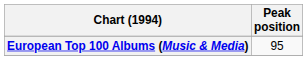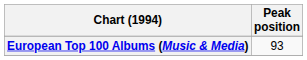European Top 100 Albums (Music & Media) | Peak position: 95 -> 93
